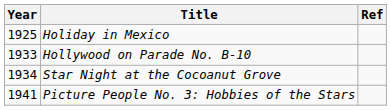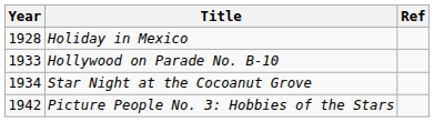Holiday in Mexico | Year: 1925 -> 1928
Picture People No. 3: Hobbies of the Stars | Year: 1941 -> 1942
